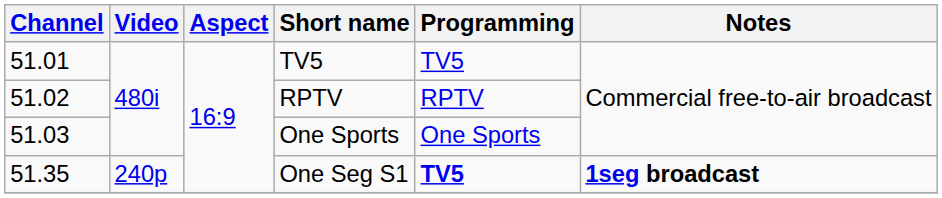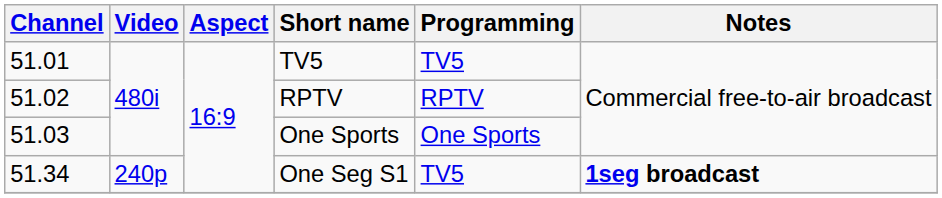One Seg S1 | Channel: 51.35 -> 51.34
One Seg S1 | Programming: bold -> normal
